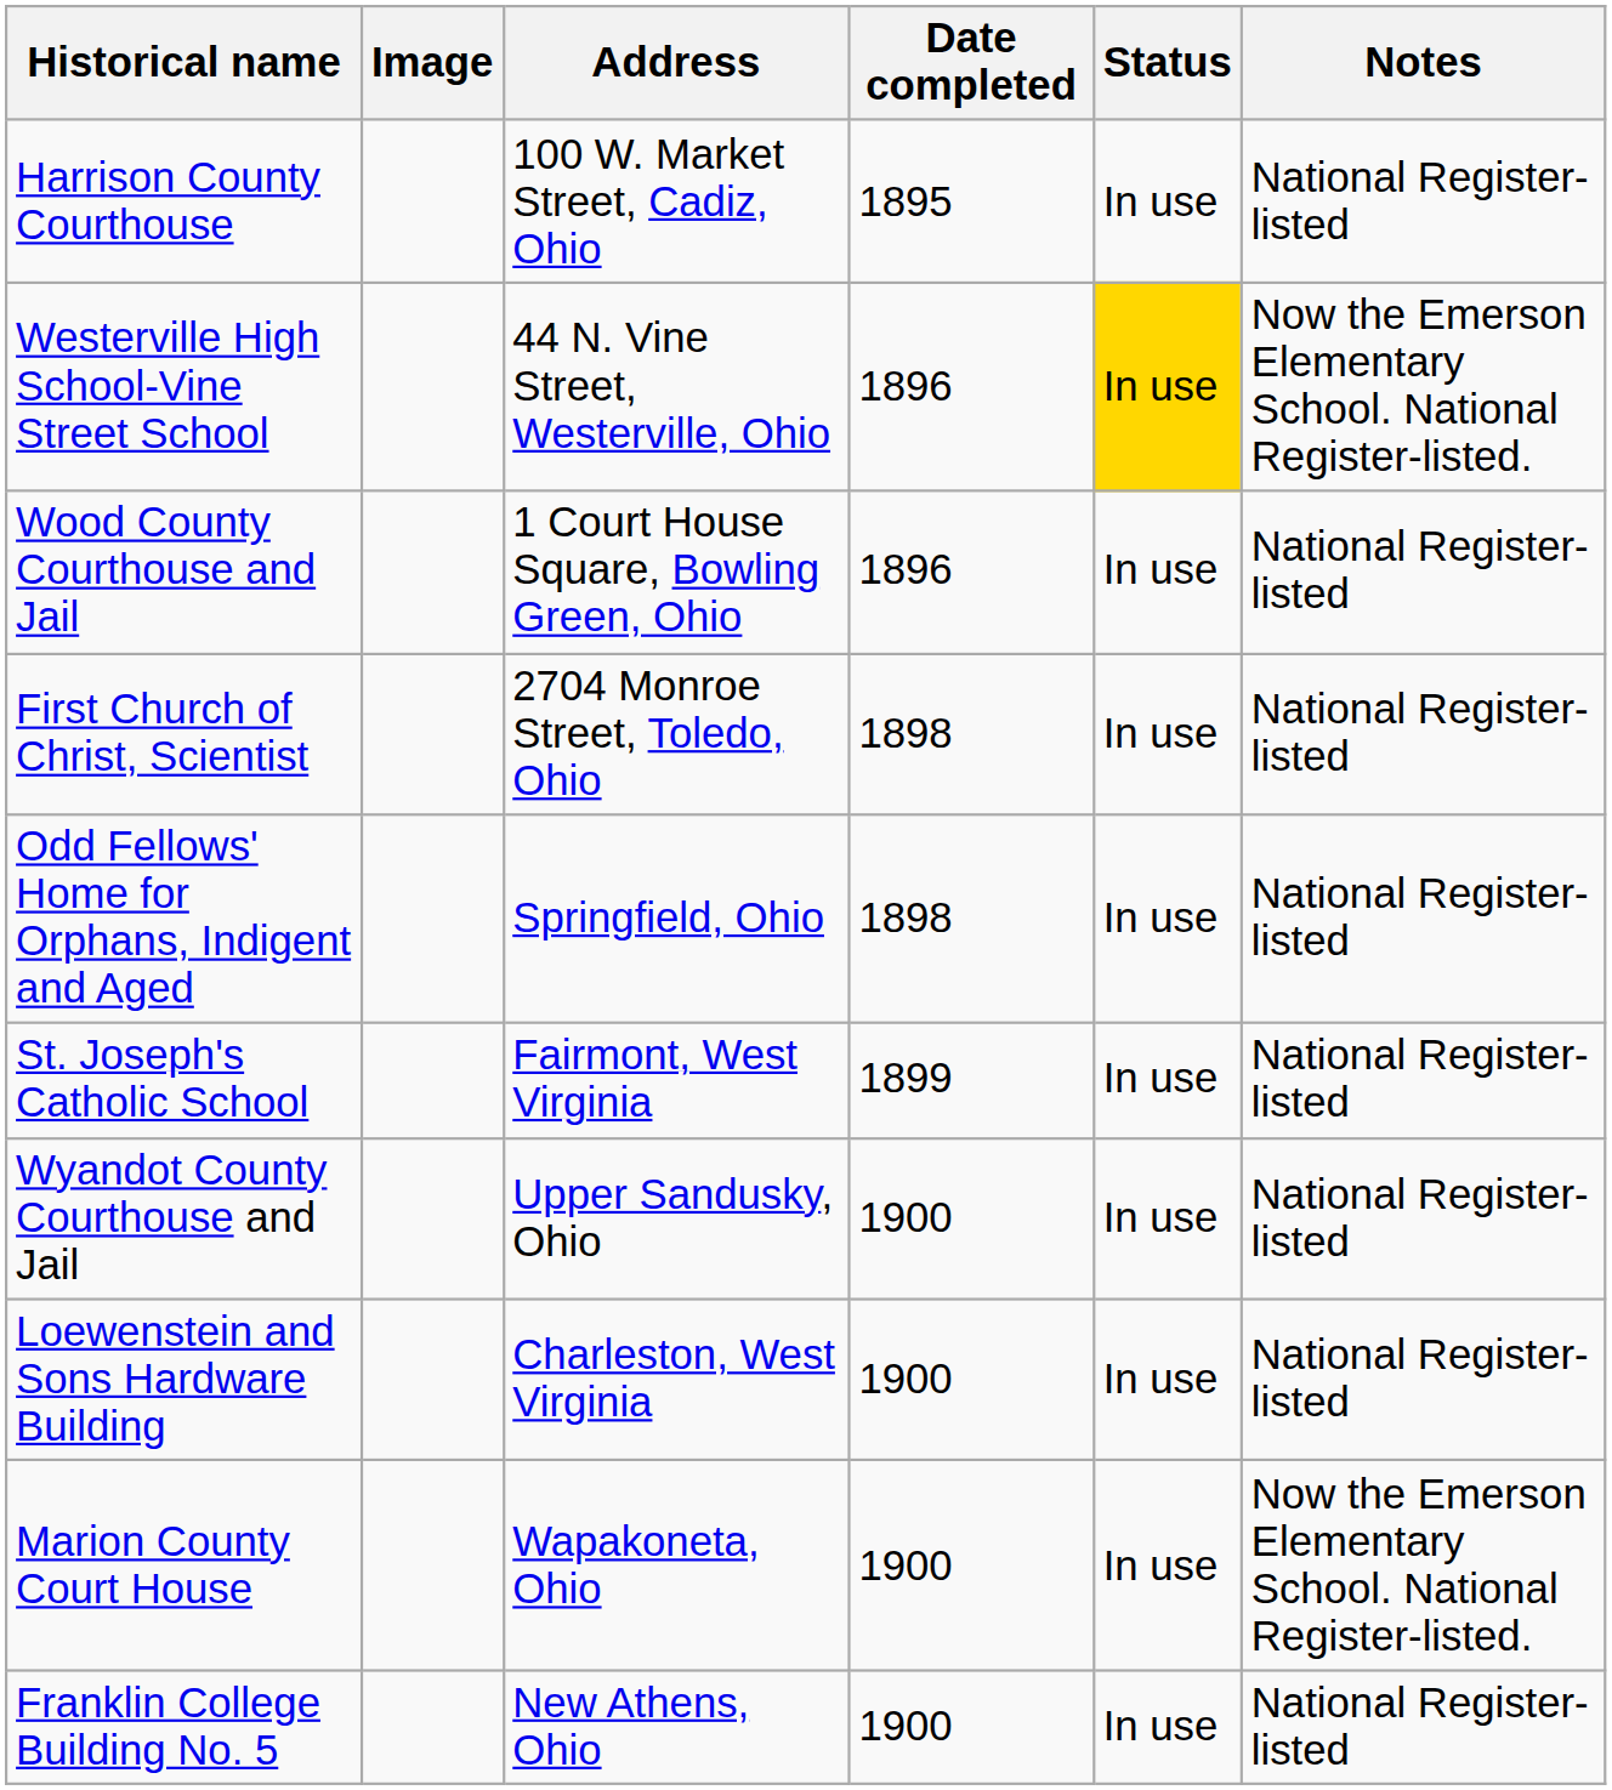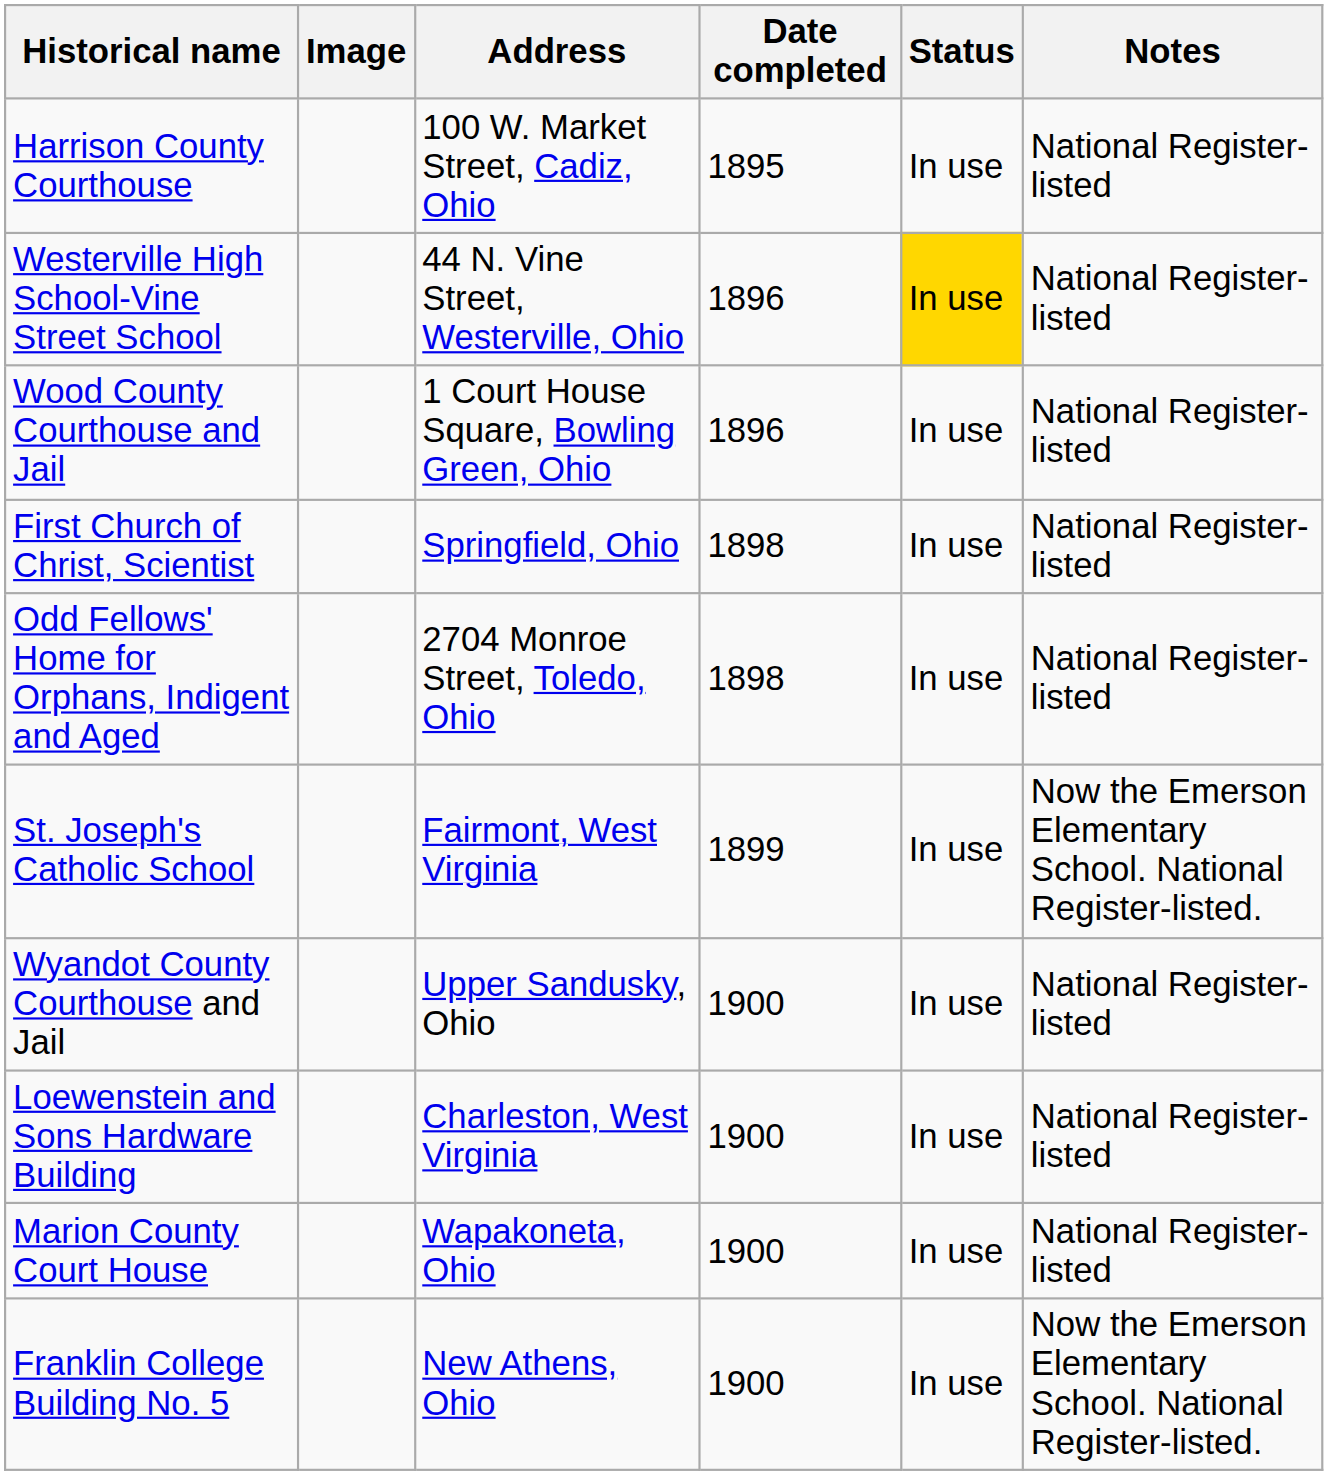Westerville High School-Vine Street School | Notes: Now the Emerson Elementary School. National Register-listed. -> National Register-listed
First Church of Christ, Scientist | Address: 2704 Monroe Street, Toledo, Ohio -> Springfield, Ohio
Odd Fellows' Home for Orphans, Indigent and Aged | Address: Springfield, Ohio -> 2704 Monroe Street, Toledo, Ohio
St. Joseph's Catholic School | Notes: National Register-listed -> Now the Emerson Elementary School. National Register-listed.
Marion County Court House | Notes: Now the Emerson Elementary School. National Register-listed. -> National Register-listed
Franklin College Building No. 5 | Notes: National Register-listed -> Now the Emerson Elementary School. National Register-listed.
